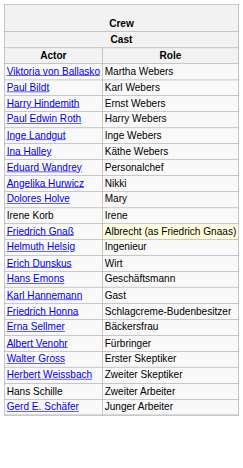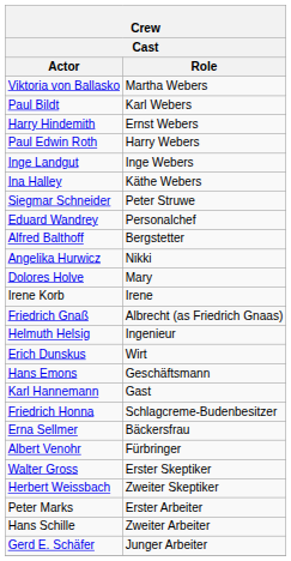+ row: Siegmar Schneider | Peter Struwe
+ row: Alfred Balthoff | Bergstetter
Friedrich Gnaß | Role: lightyellow background -> no background
+ row: Peter Marks | Erster Arbeiter
